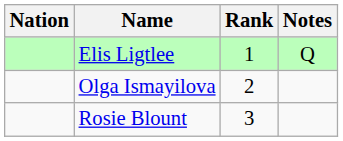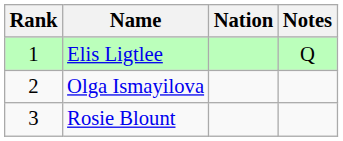columns swapped: Rank <-> Nation
